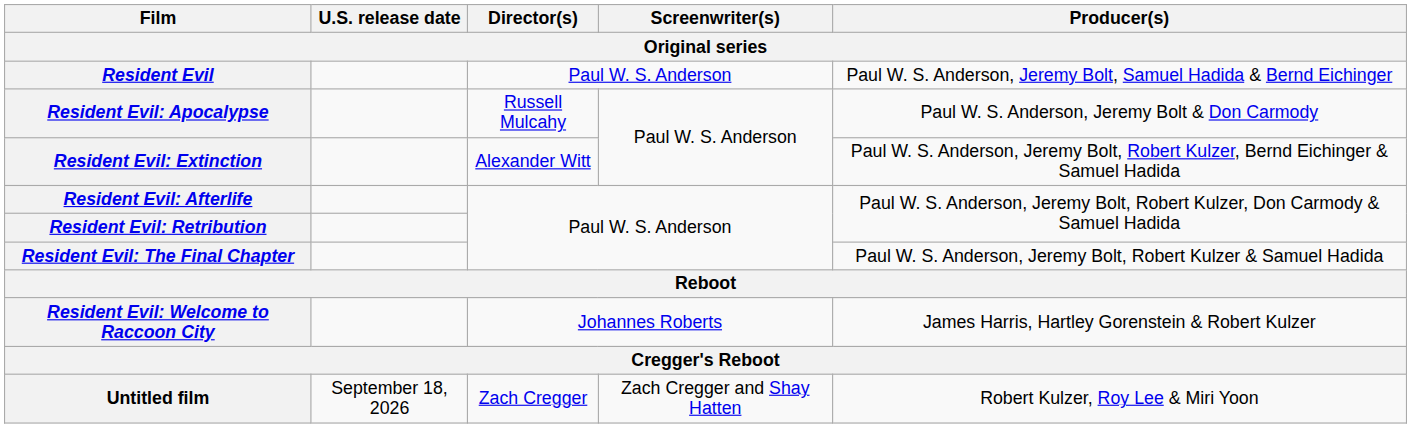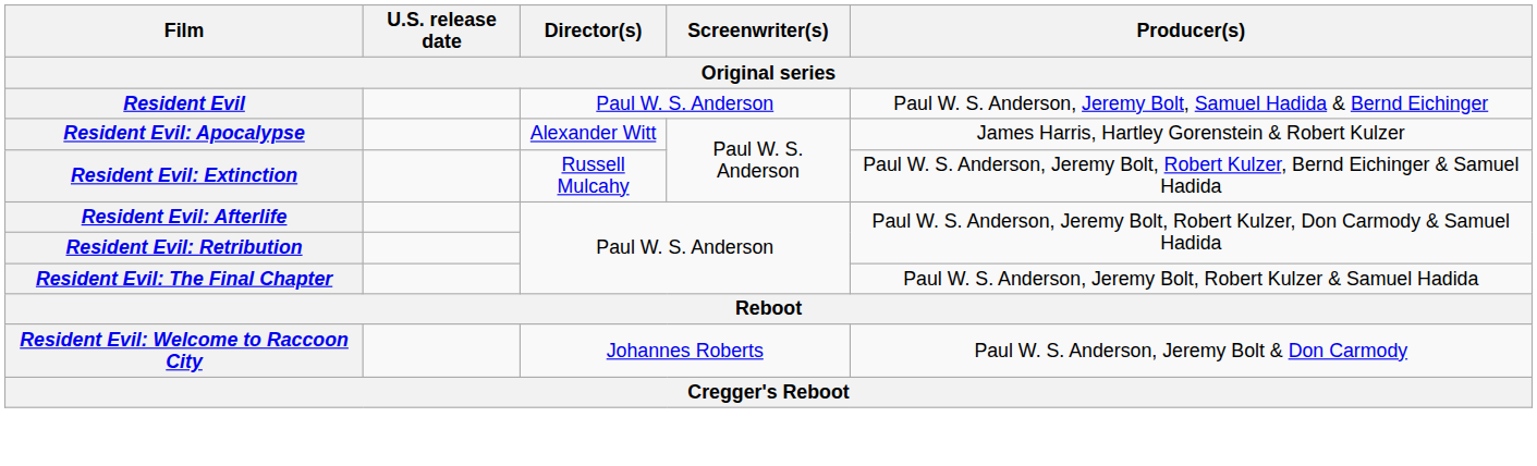Resident Evil: Apocalypse | Director(s): Russell Mulcahy -> Alexander Witt
Resident Evil: Apocalypse | Producer(s): Paul W. S. Anderson, Jeremy Bolt & Don Carmody -> James Harris, Hartley Gorenstein & Robert Kulzer
Resident Evil: Extinction | Director(s): Alexander Witt -> Russell Mulcahy
Resident Evil: Welcome to Raccoon City | Producer(s): James Harris, Hartley Gorenstein & Robert Kulzer -> Paul W. S. Anderson, Jeremy Bolt & Don Carmody
- row: Untitled film | September 18, 2026 | Zach Cregger | Zach Cregger and Shay Hatten | Robert Kulzer, Roy Lee & Miri Yoon
